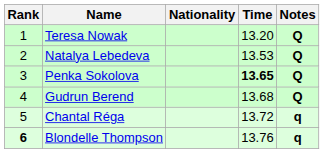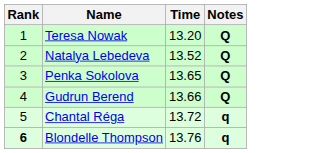- column: Nationality
Natalya Lebedeva | Time: 13.53 -> 13.52
Penka Sokolova | Time: bold -> normal
Gudrun Berend | Time: 13.68 -> 13.66
